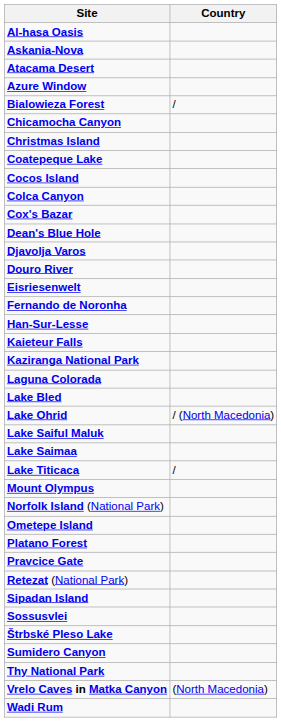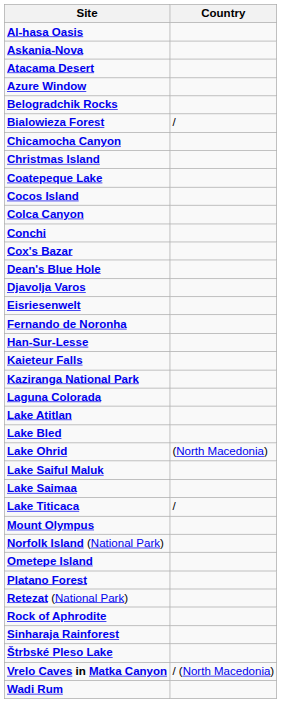+ row: Belogradchik Rocks
+ row: Conchi
- row: Douro River
+ row: Lake Atitlan
Lake Ohrid | Country: / (North Macedonia) -> (North Macedonia)
- row: Pravcice Gate
+ row: Rock of Aphrodite
+ row: Sinharaja Rainforest
- row: Sipadan Island
- row: Sossusvlei
- row: Sumidero Canyon
- row: Thy National Park
Vrelo Caves in Matka Canyon | Country: (North Macedonia) -> / (North Macedonia)
